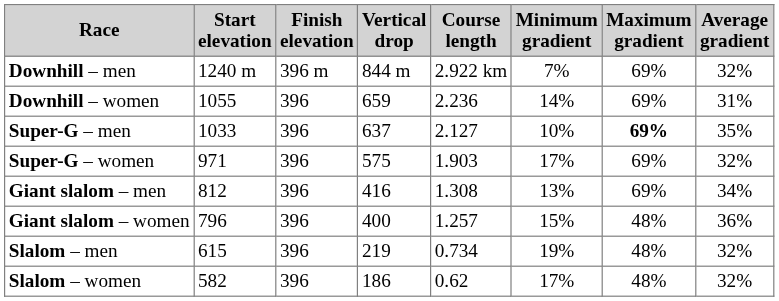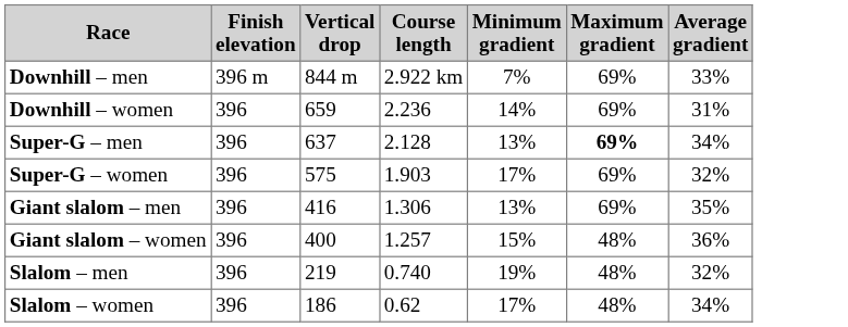- column: Start elevation | 1240 m | 1055 | 1033 | 971 | 812 | 796 | 615 | 582
Downhill – men | Average gradient: 32% -> 33%
Super-G – men | Course length: 2.127 -> 2.128
Super-G – men | Minimum gradient: 10% -> 13%
Super-G – men | Average gradient: 35% -> 34%
Giant slalom – men | Course length: 1.308 -> 1.306
Giant slalom – men | Average gradient: 34% -> 35%
Slalom – men | Course length: 0.734 -> 0.740
Slalom – women | Average gradient: 32% -> 34%
